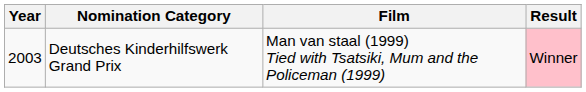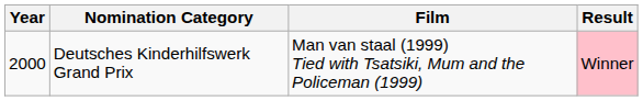Deutsches Kinderhilfswerk Grand Prix | Year: 2003 -> 2000
